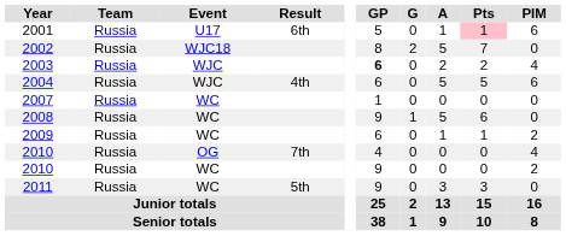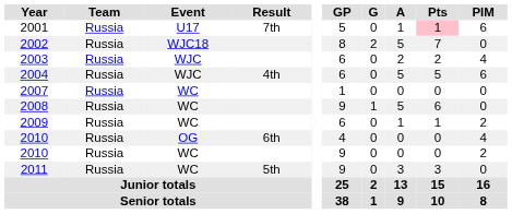2001 | Result: 6th -> 7th
2003 | GP: bold -> normal
2010 / OG | Result: 7th -> 6th
